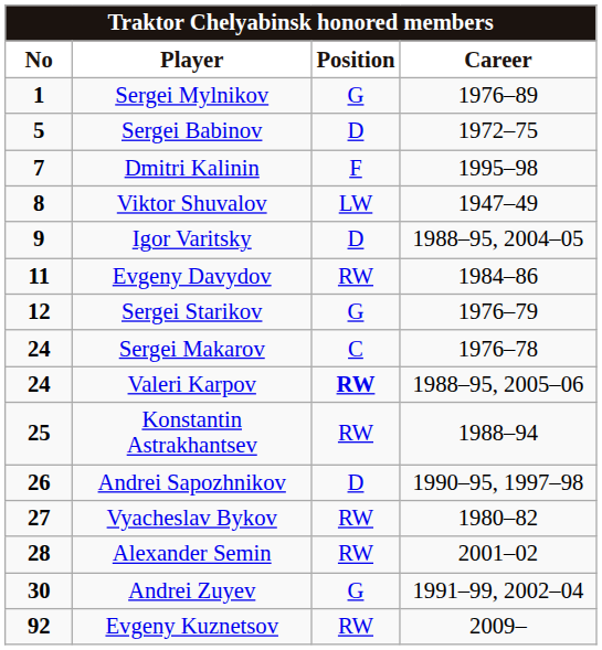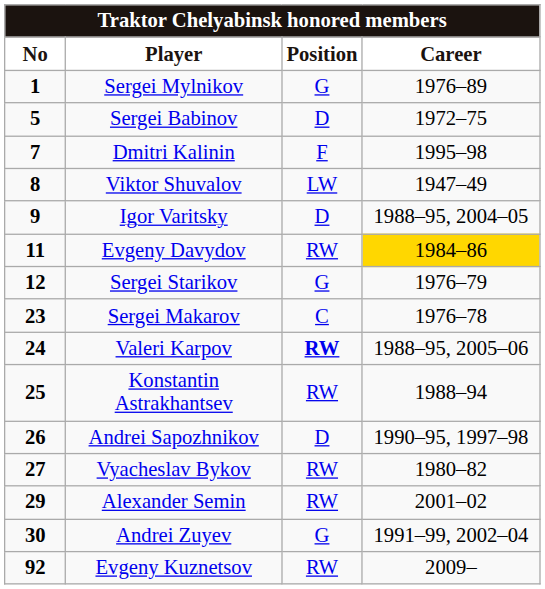Evgeny Davydov | Career: no background -> gold background
Sergei Makarov | No: 24 -> 23
Alexander Semin | No: 28 -> 29
